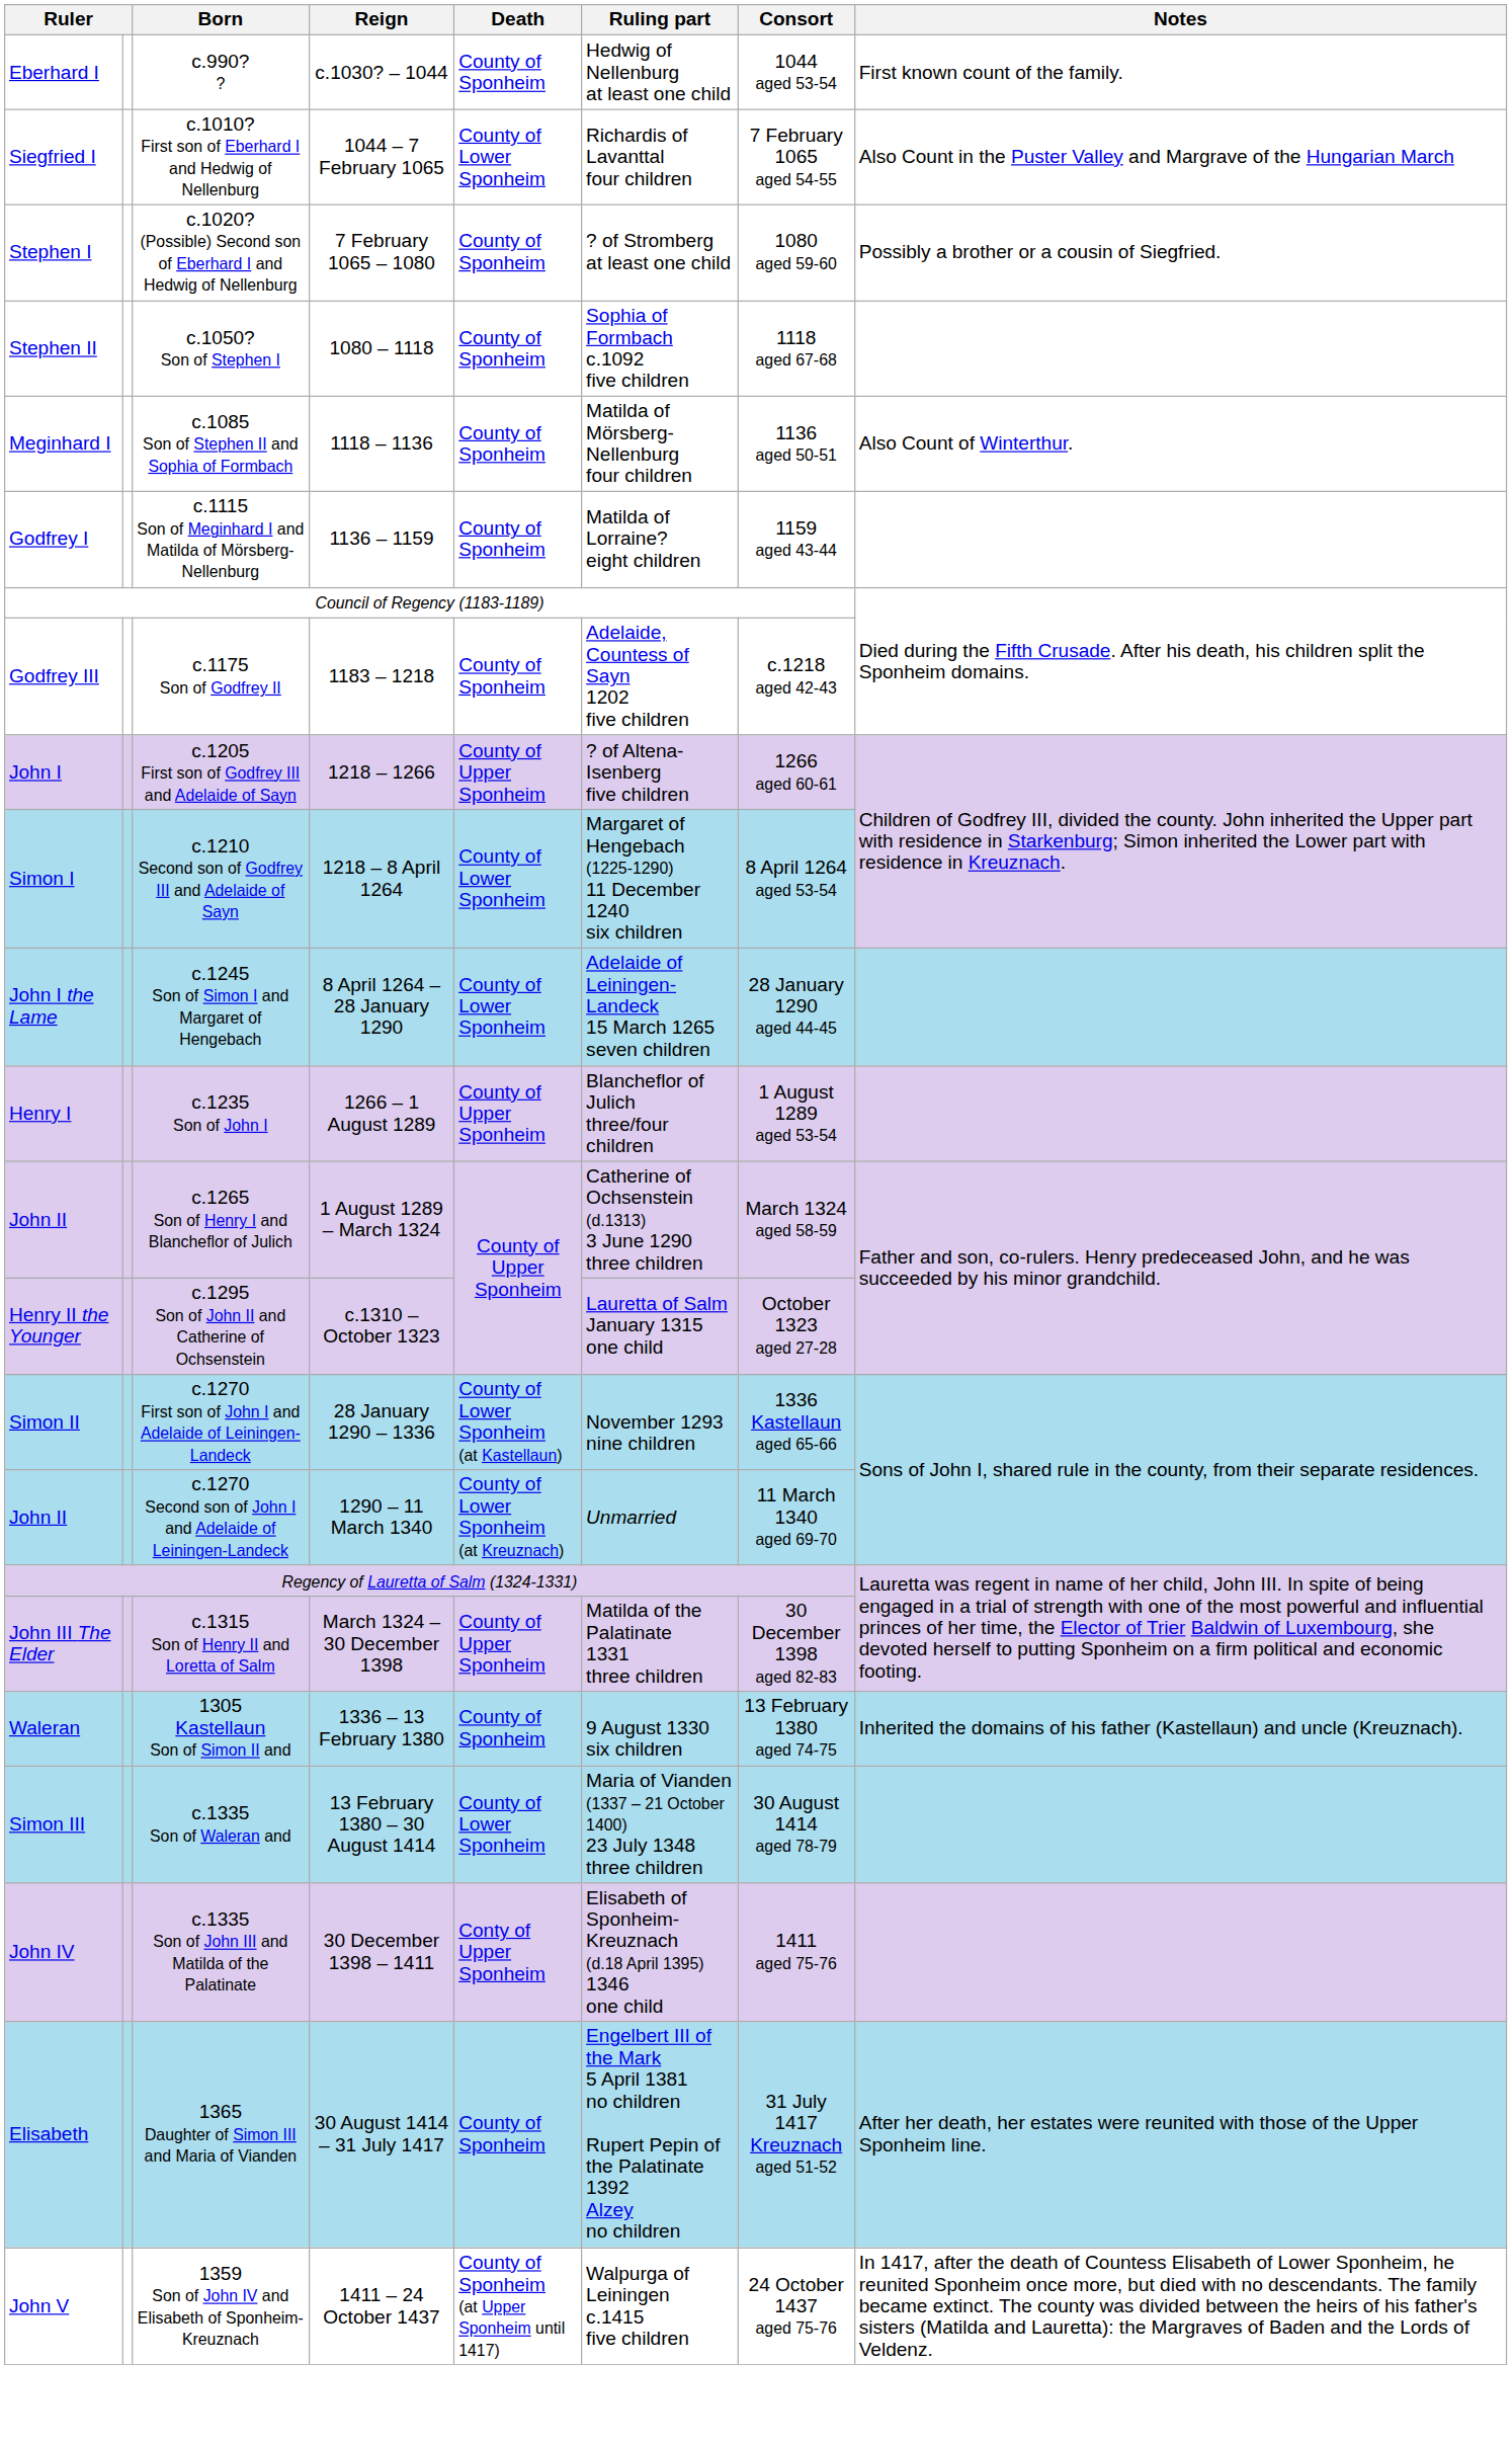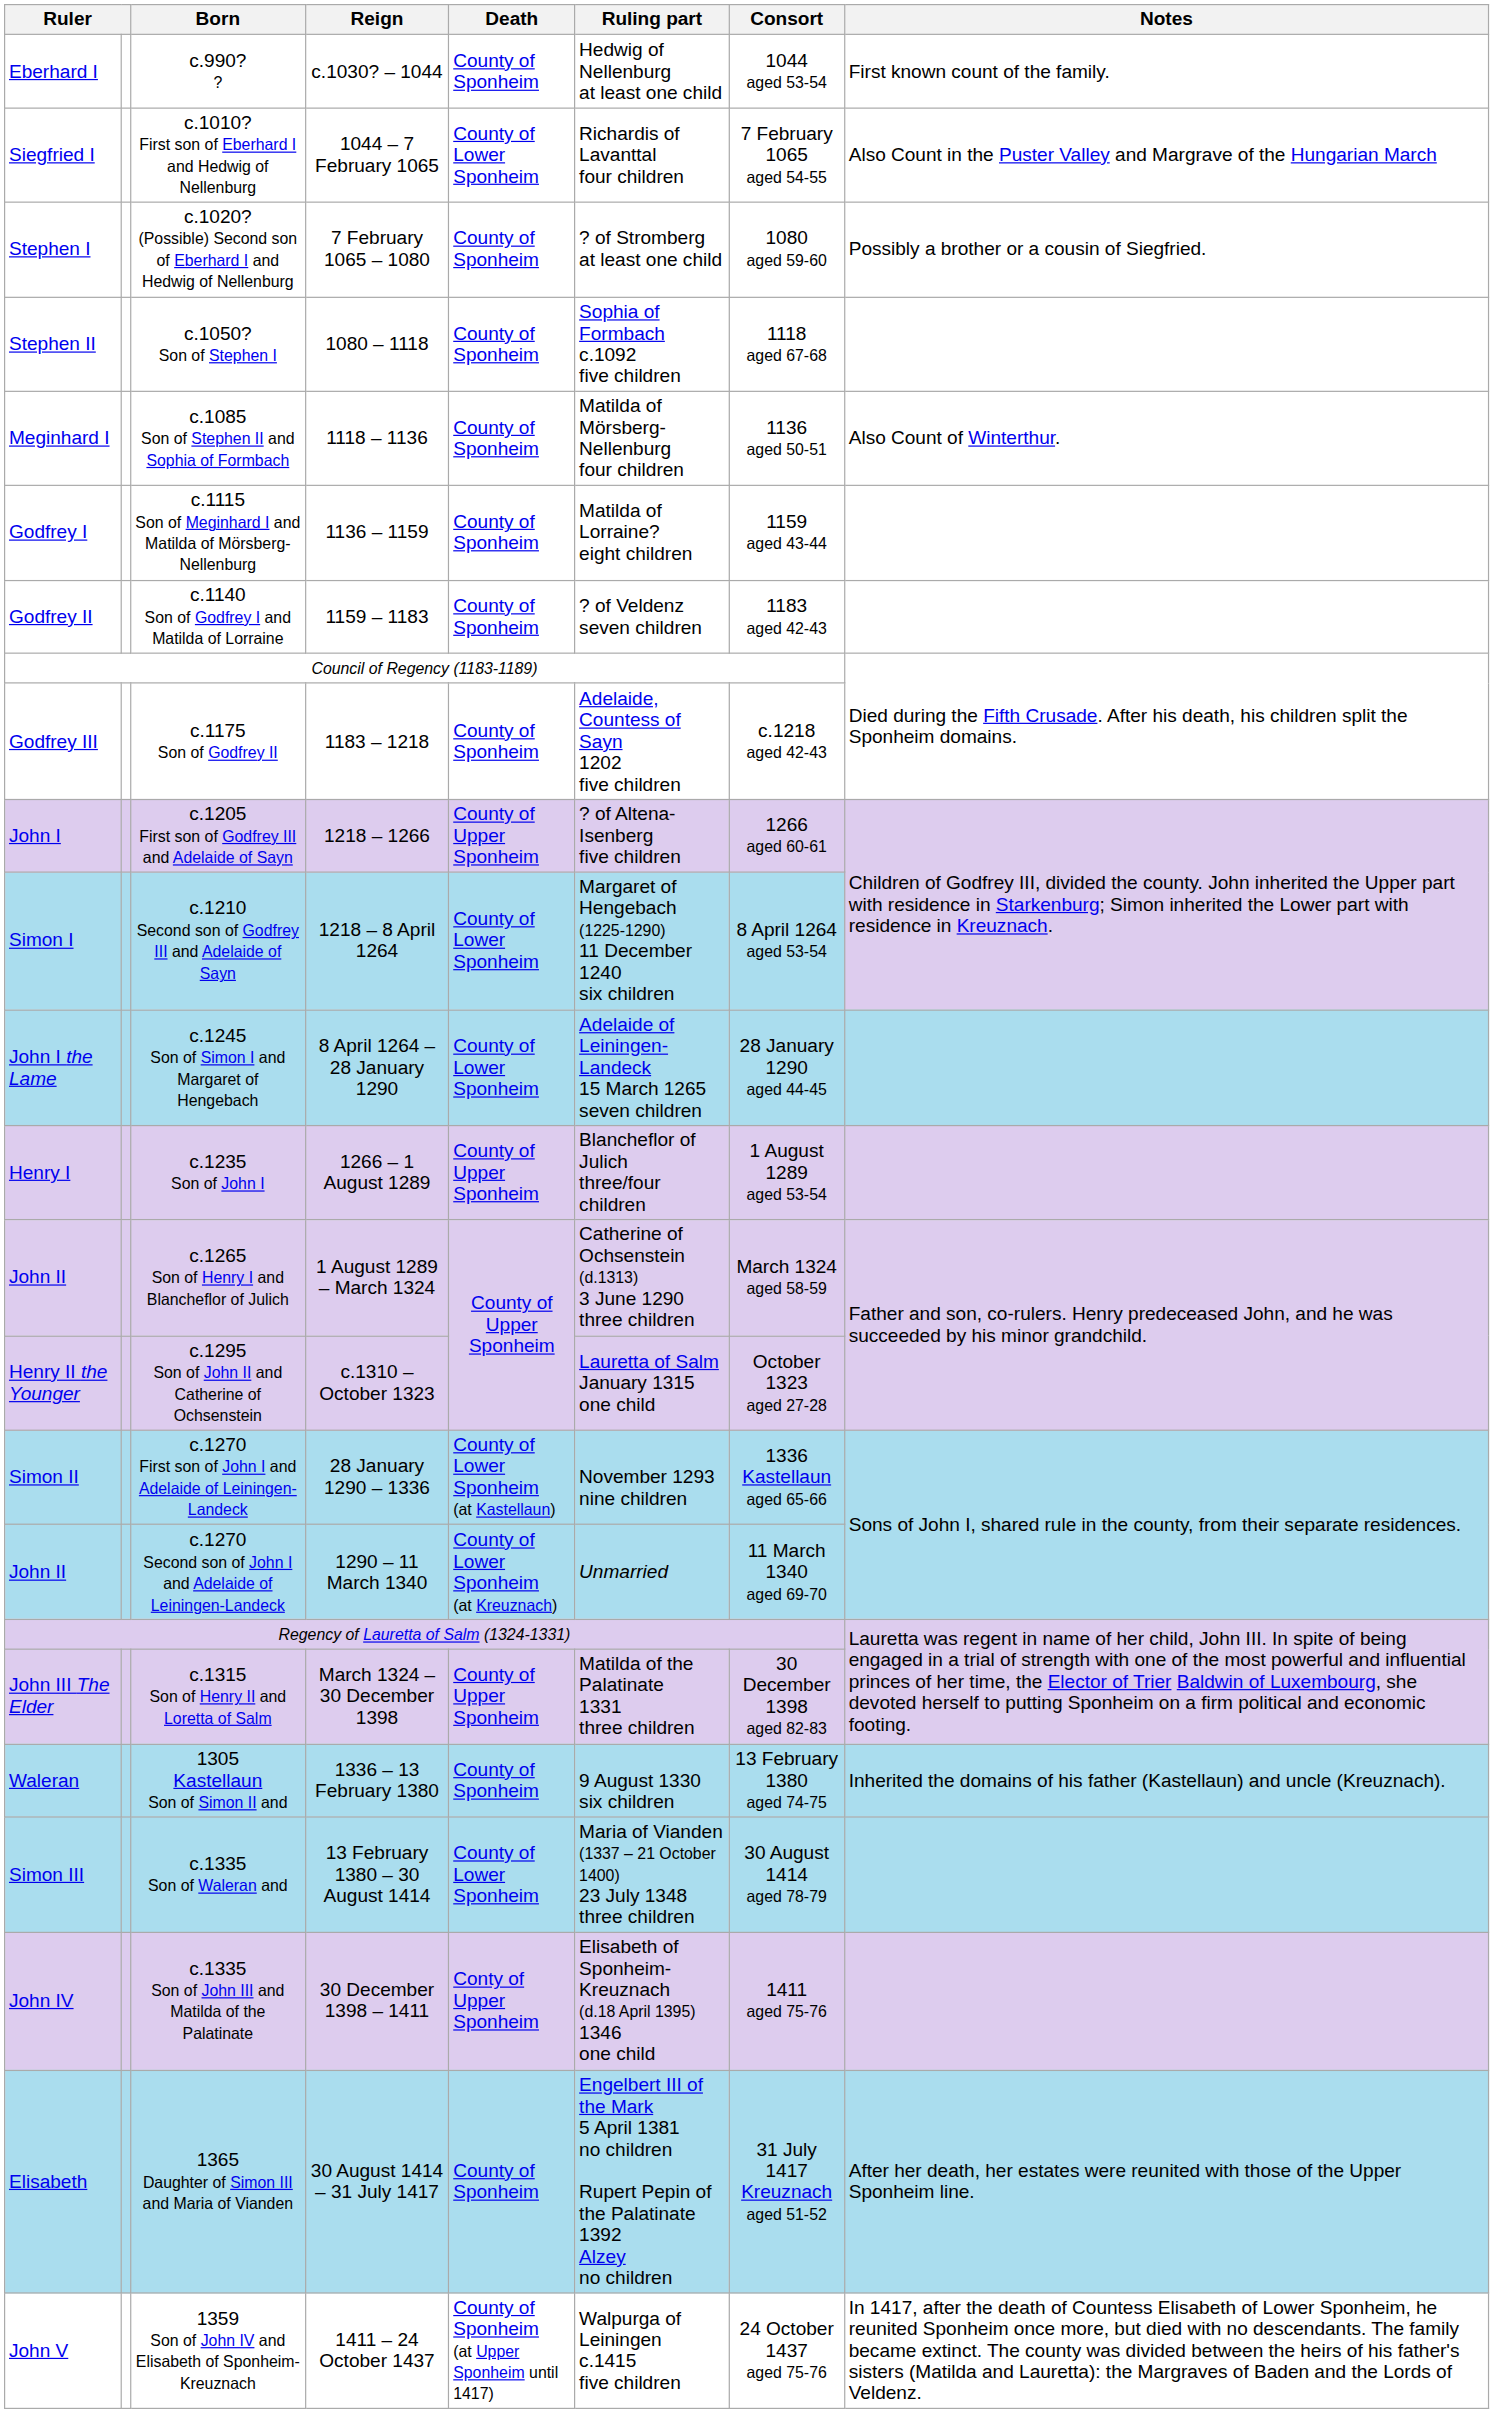+ row: Godfrey II | c.1140 Son of Godfrey I and Matilda of Lorraine | 1159 – 1183 | County of Sponheim | ? of Veldenz seven children | 1183 aged 42-43
